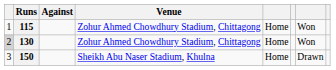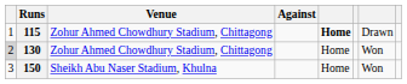columns swapped: Against <-> Venue
115 | column 5: normal -> bold
115 | column 7: Won -> Drawn
150 | column 7: Drawn -> Won
